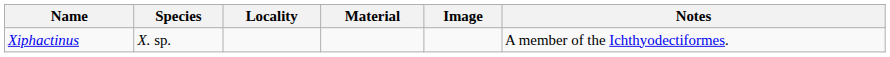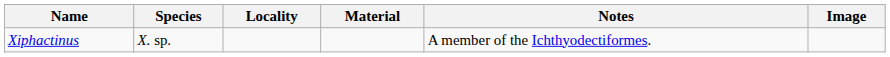columns swapped: Notes <-> Image
